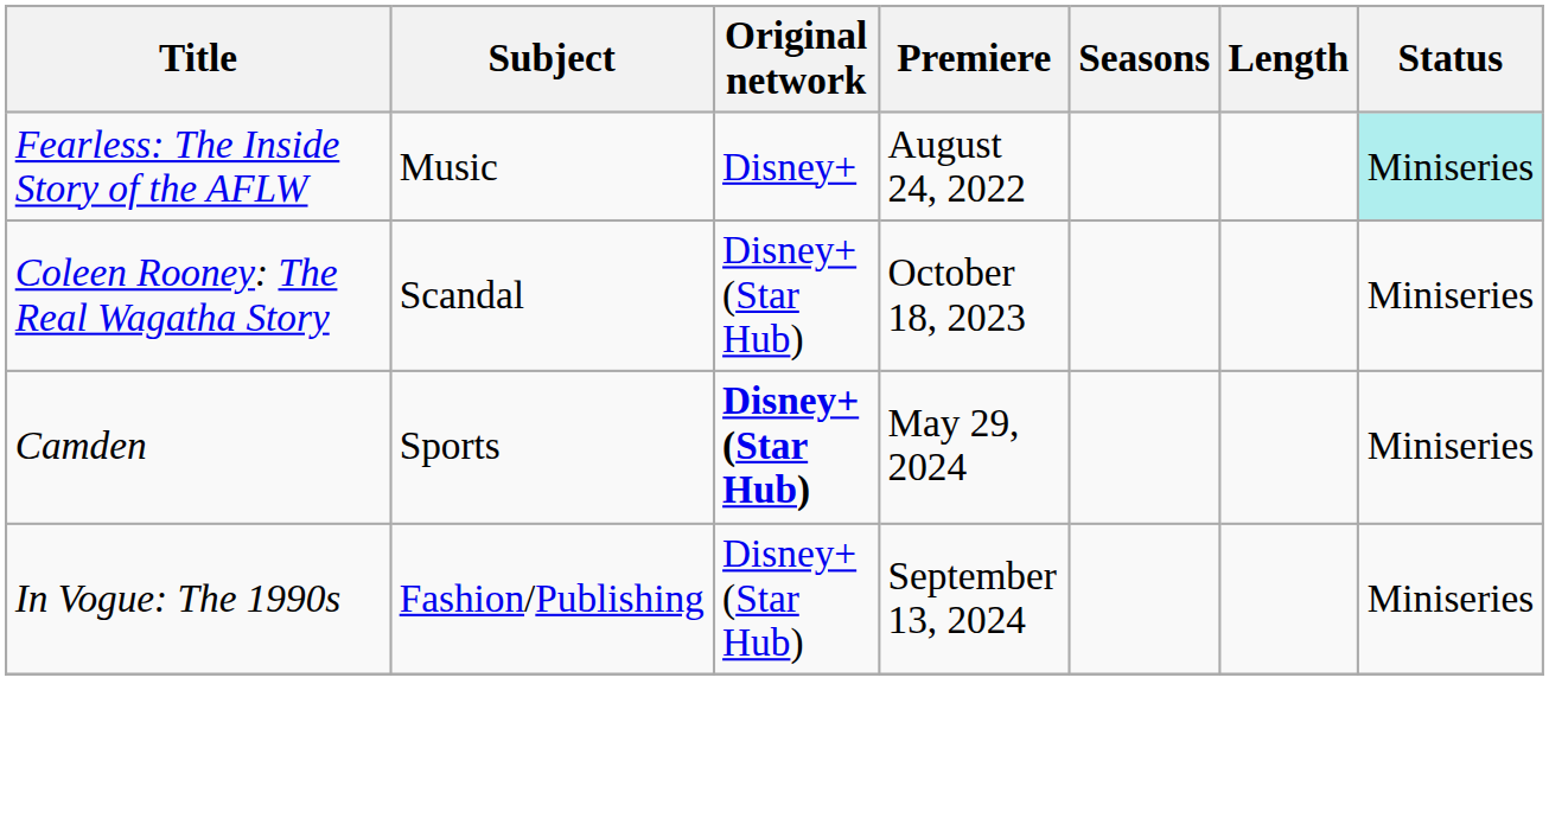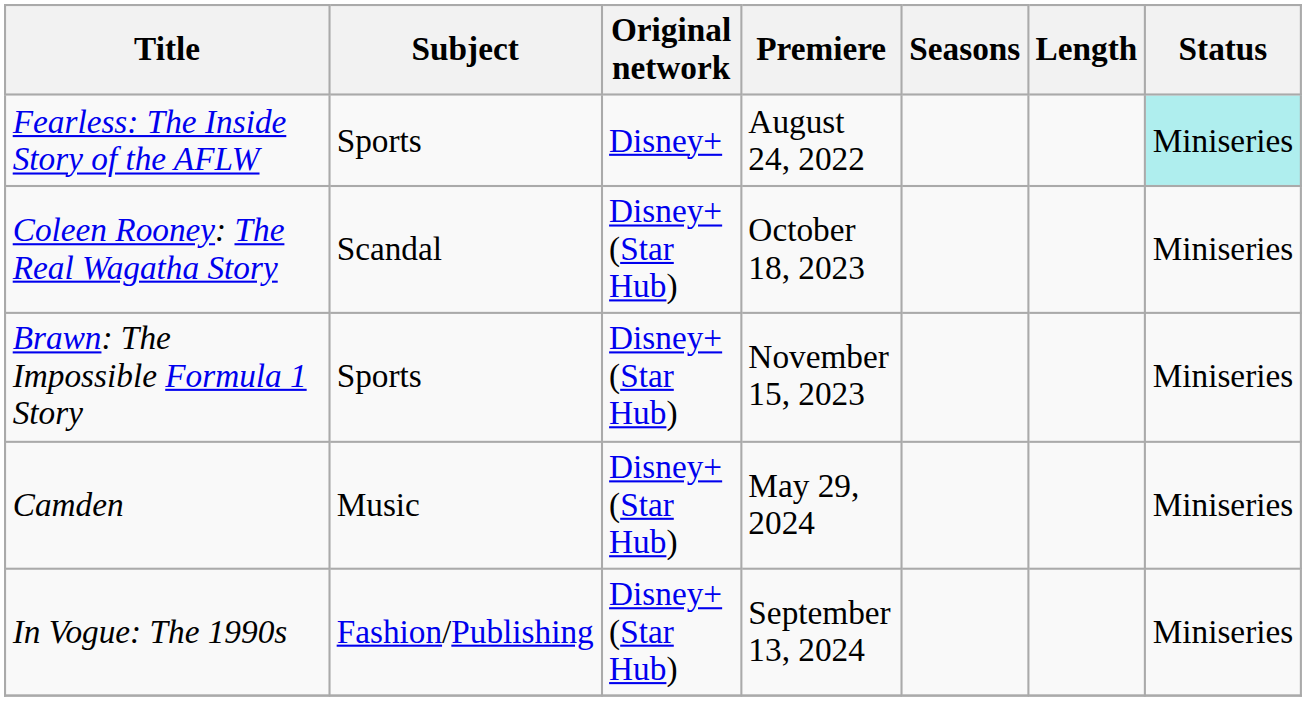Fearless: The Inside Story of the AFLW | Subject: Music -> Sports
+ row: Brawn: The Impossible Formula 1 Story | Sports | Disney+ (Star Hub) | November 15, 2023 | Miniseries
Camden | Subject: Sports -> Music
Camden | Original network: bold -> normal
